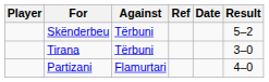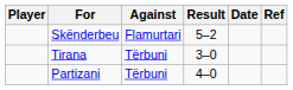columns swapped: Result <-> Ref
Skënderbeu | Against: Tërbuni -> Flamurtari
Partizani | Against: Flamurtari -> Tërbuni
